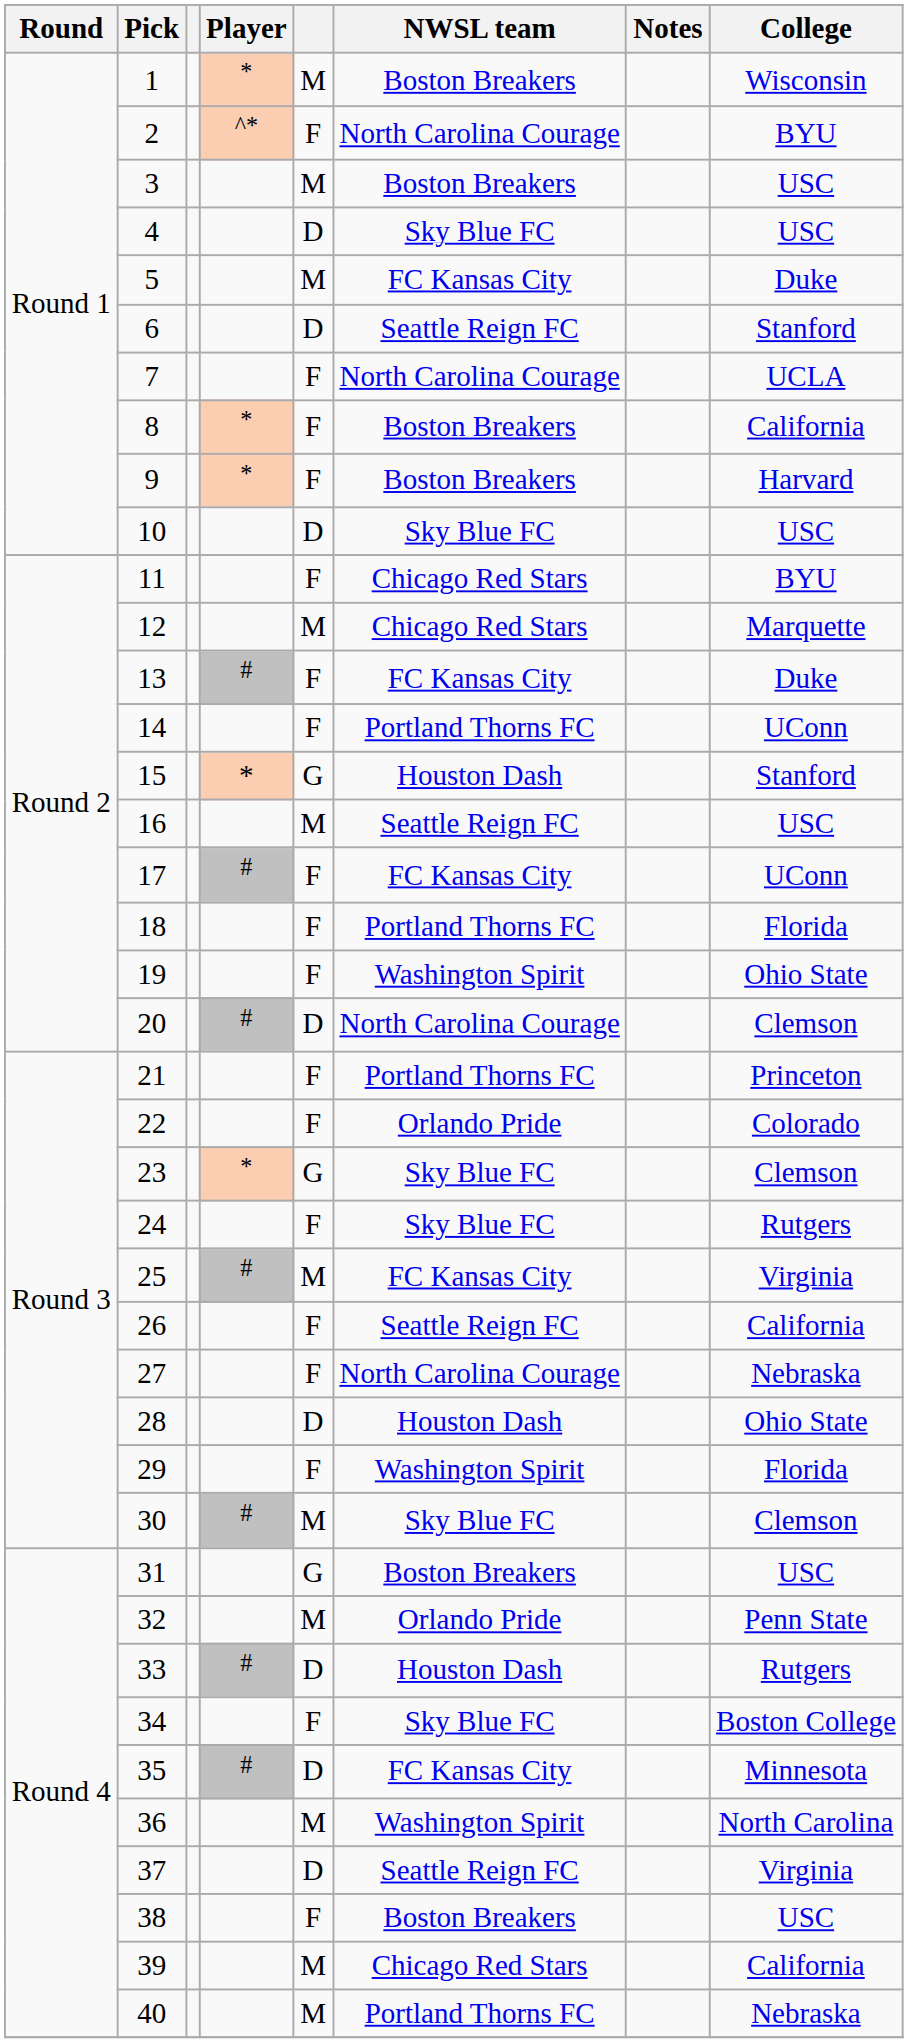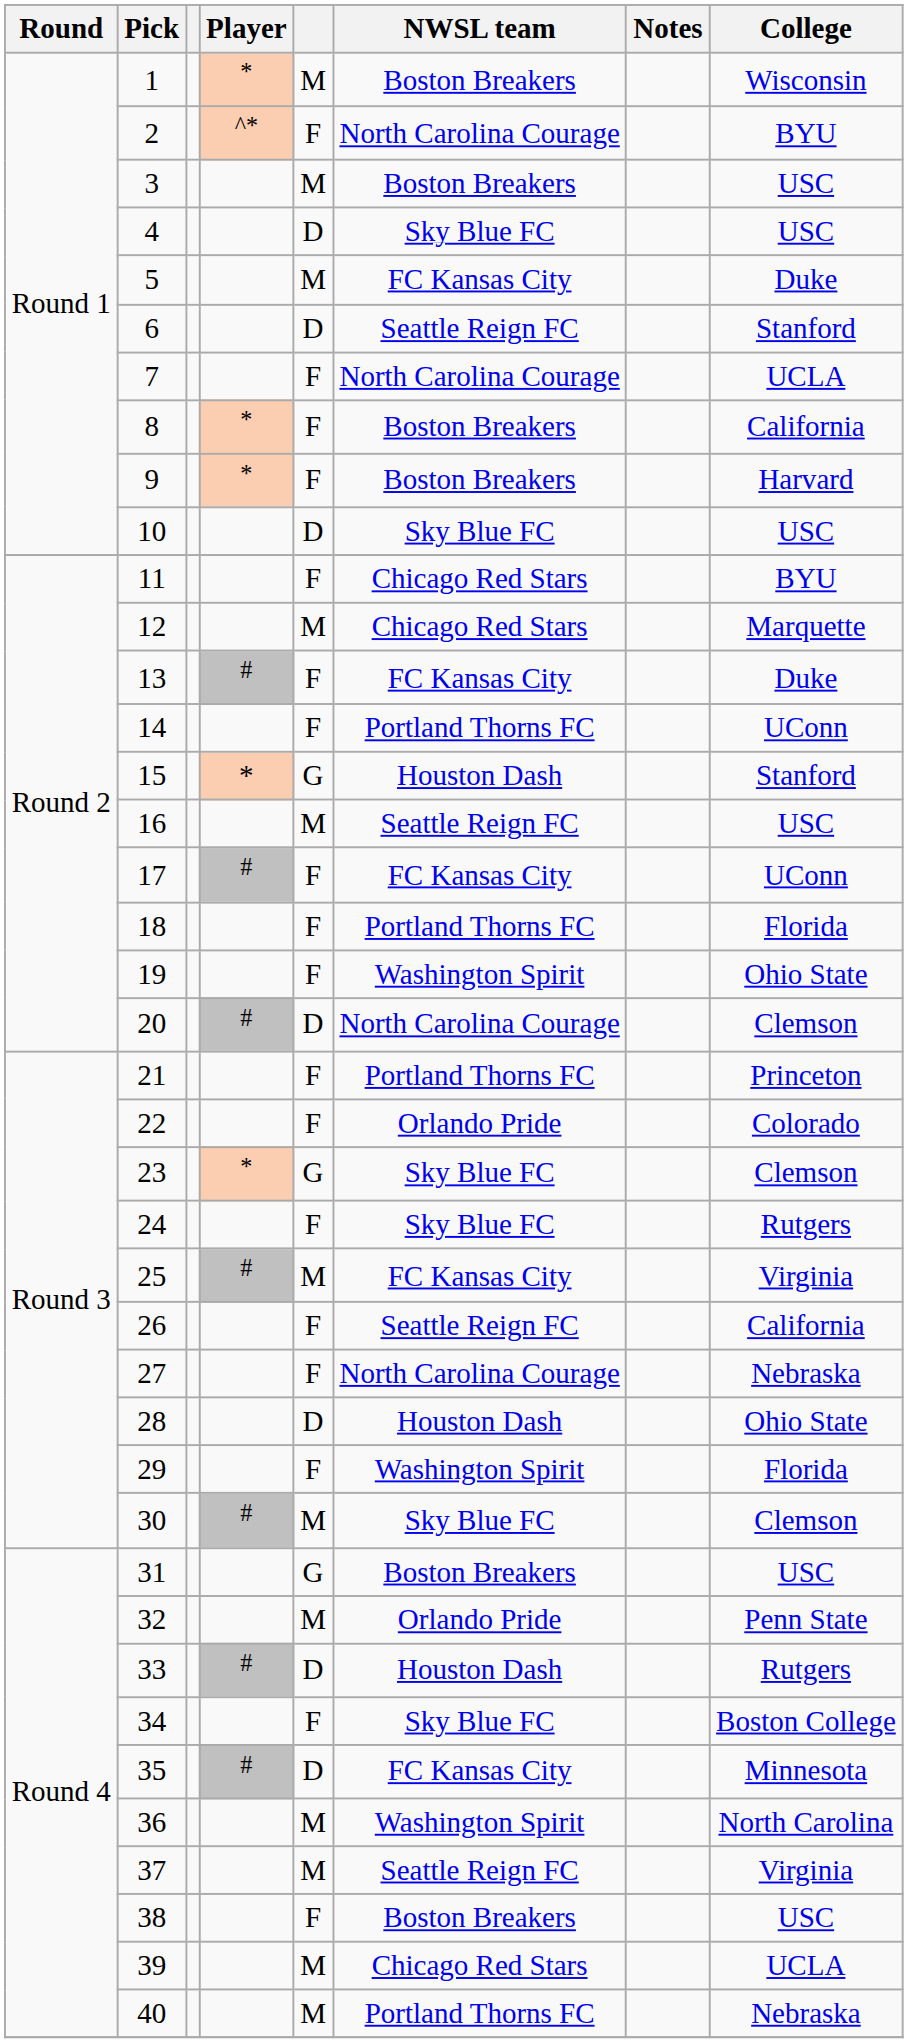37 | column 5: D -> M
39 | College: California -> UCLA
